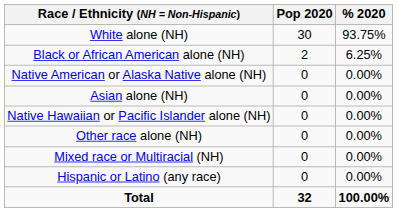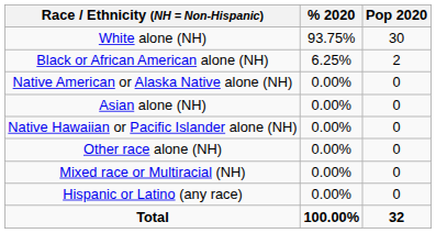columns swapped: Pop 2020 <-> % 2020
